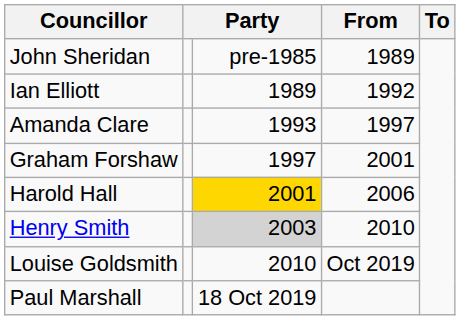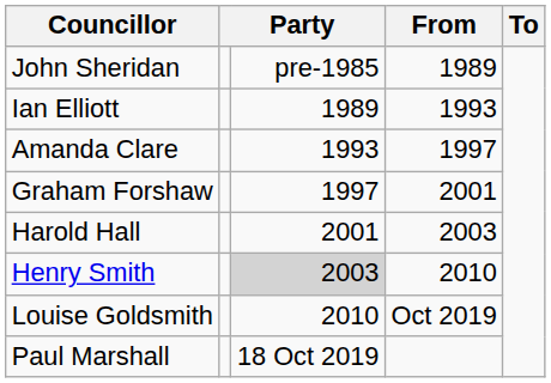Ian Elliott | From: 1992 -> 1993
Harold Hall | column 3: gold background -> no background
Harold Hall | From: 2006 -> 2003
